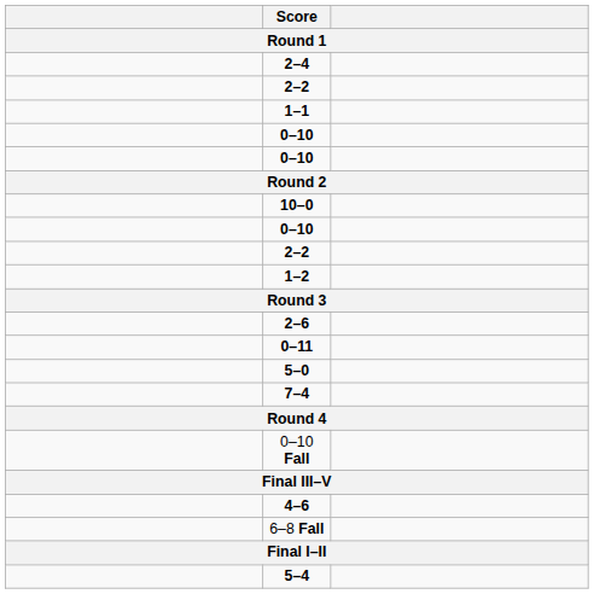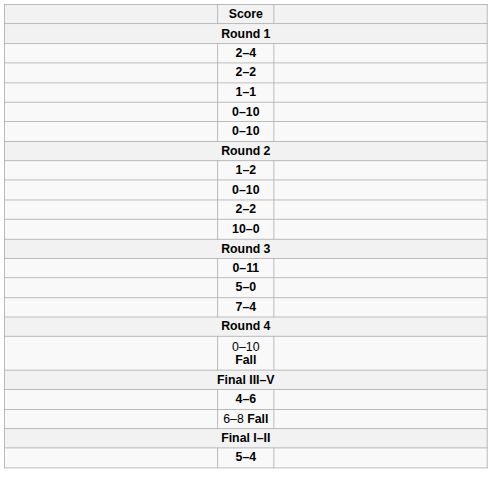rows swapped: 10–0 <-> 1–2
- row: 2–6
